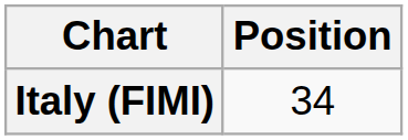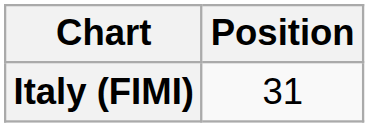Italy (FIMI) | Position: 34 -> 31
